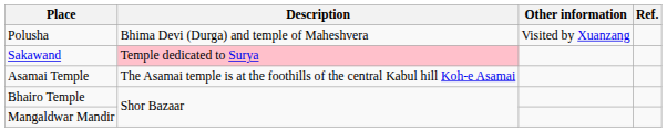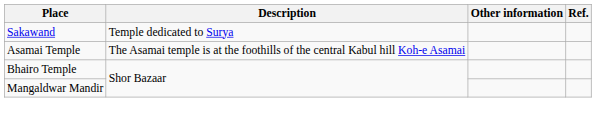- row: Polusha | Bhima Devi (Durga) and temple of Maheshvera | Visited by Xuanzang
Sakawand | Description: pink background -> no background
